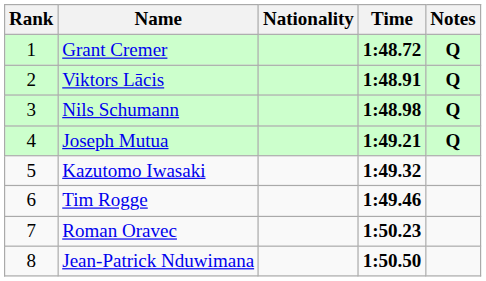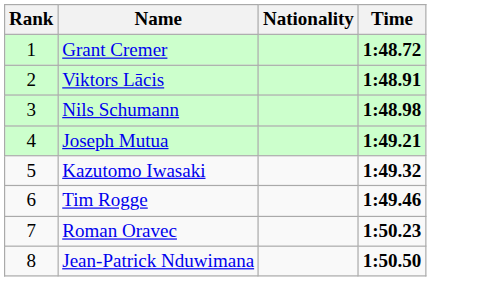- column: Notes | Q | Q | Q | Q
